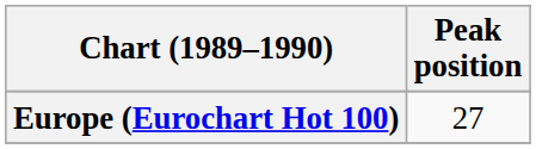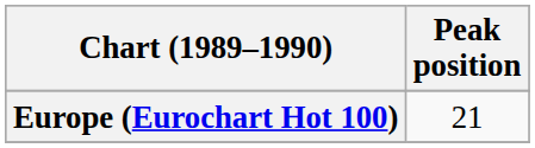Europe (Eurochart Hot 100) | Peak position: 27 -> 21
